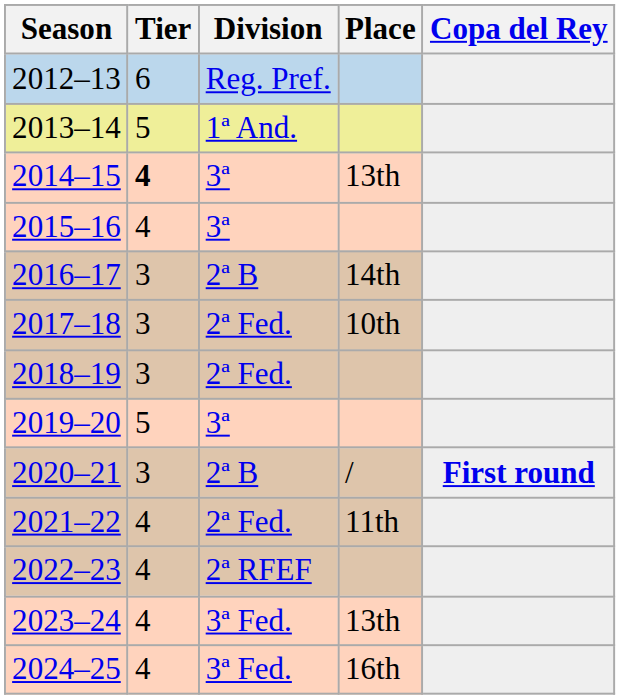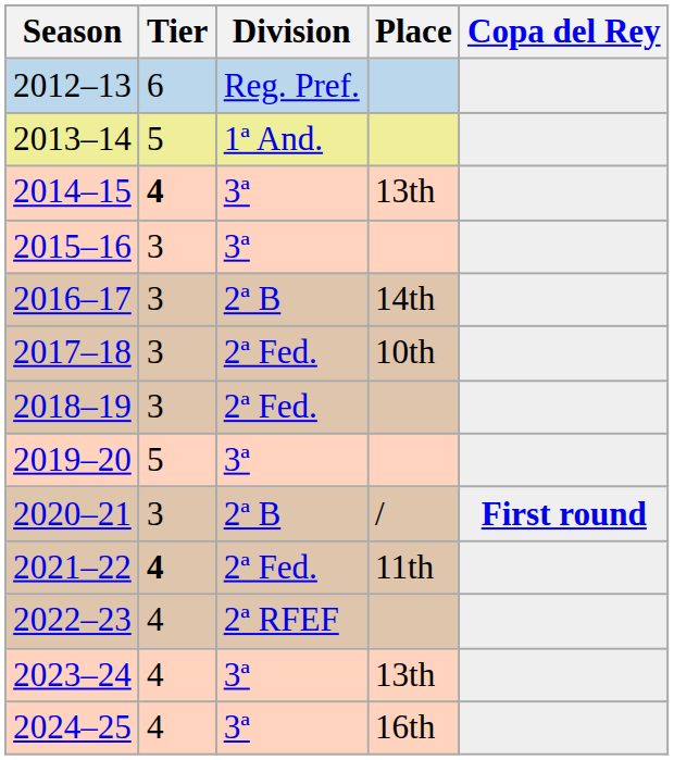2015–16 | Tier: 4 -> 3
2021–22 | Tier: normal -> bold
2023–24 | Division: 3ª Fed. -> 3ª
2024–25 | Division: 3ª Fed. -> 3ª
